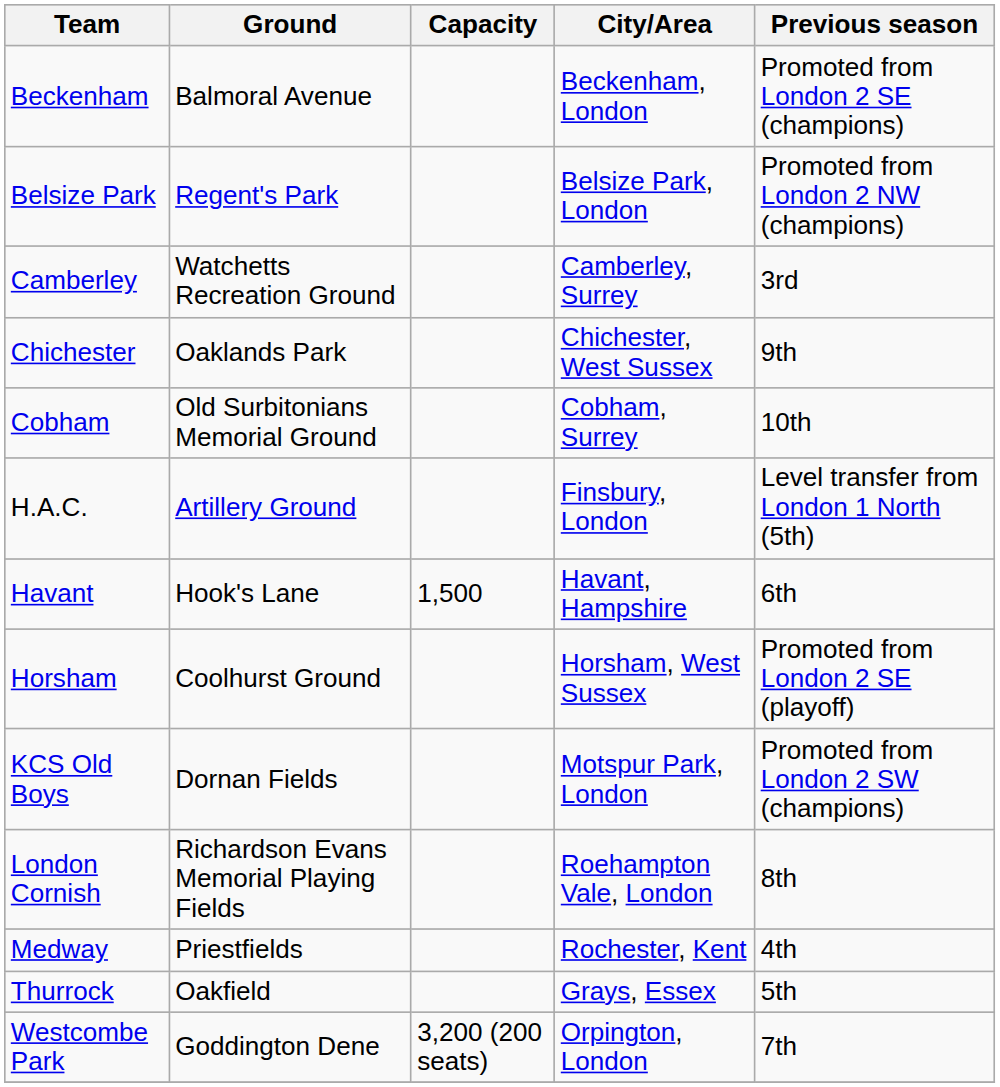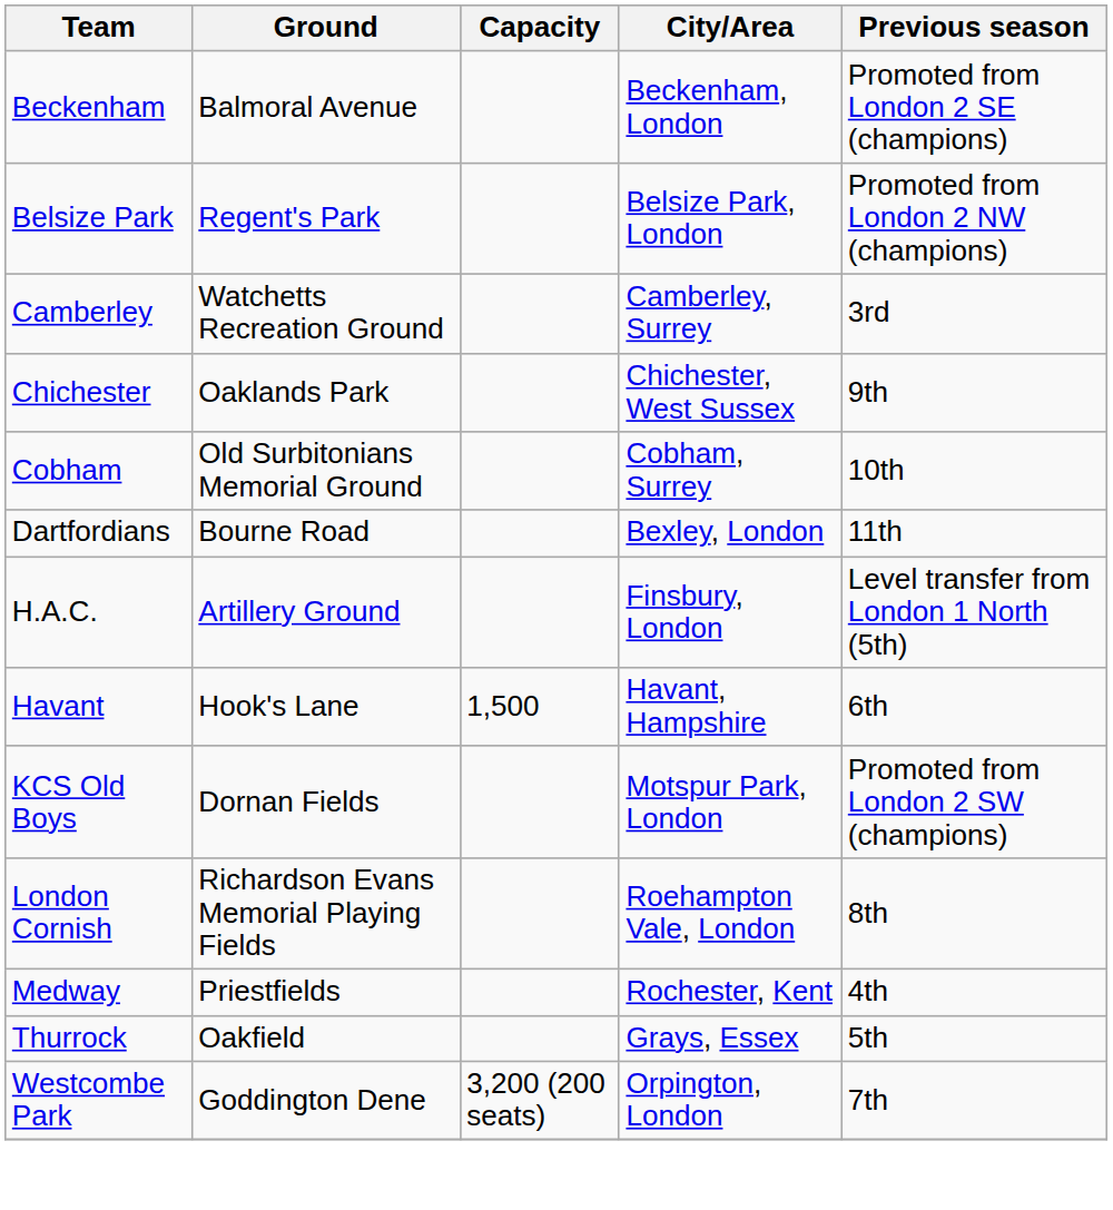+ row: Dartfordians | Bourne Road | Bexley, London | 11th
- row: Horsham | Coolhurst Ground | Horsham, West Sussex | Promoted from London 2 SE (playoff)
